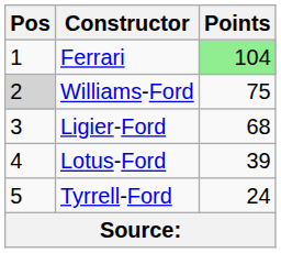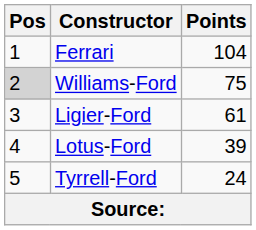Ferrari | Points: lightgreen background -> no background
Ligier-Ford | Points: 68 -> 61
